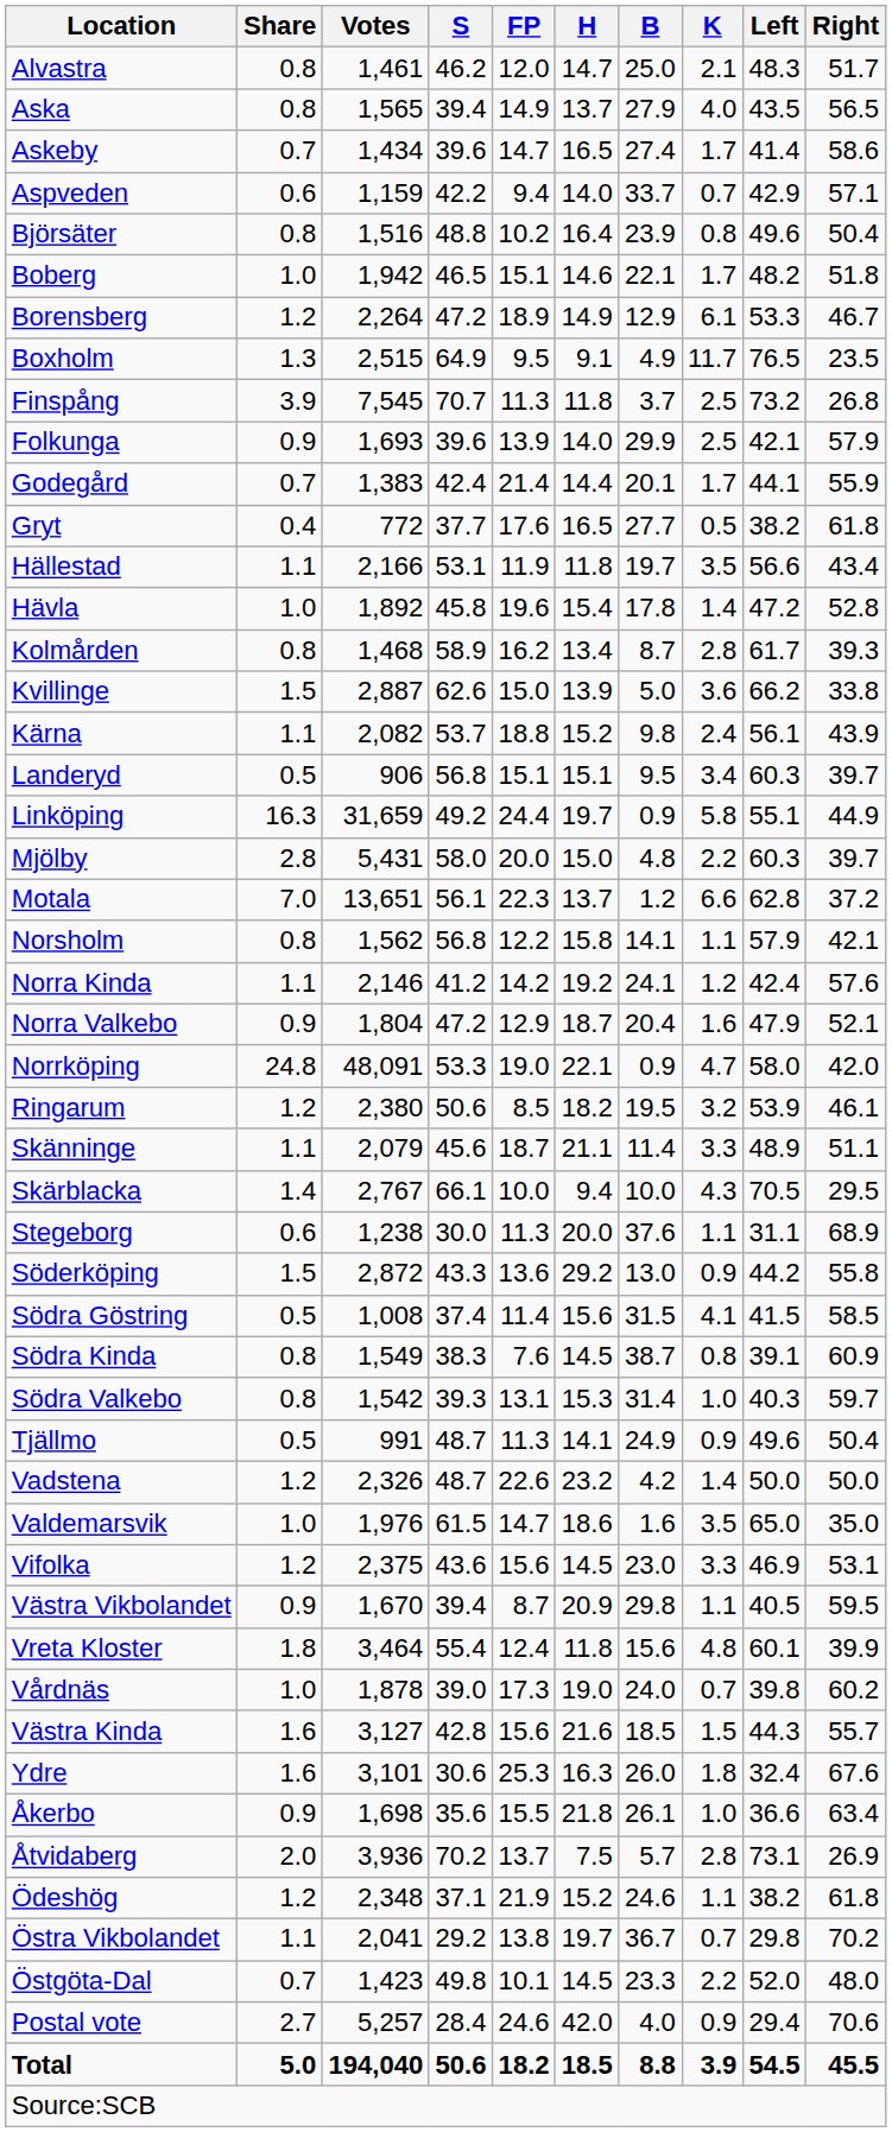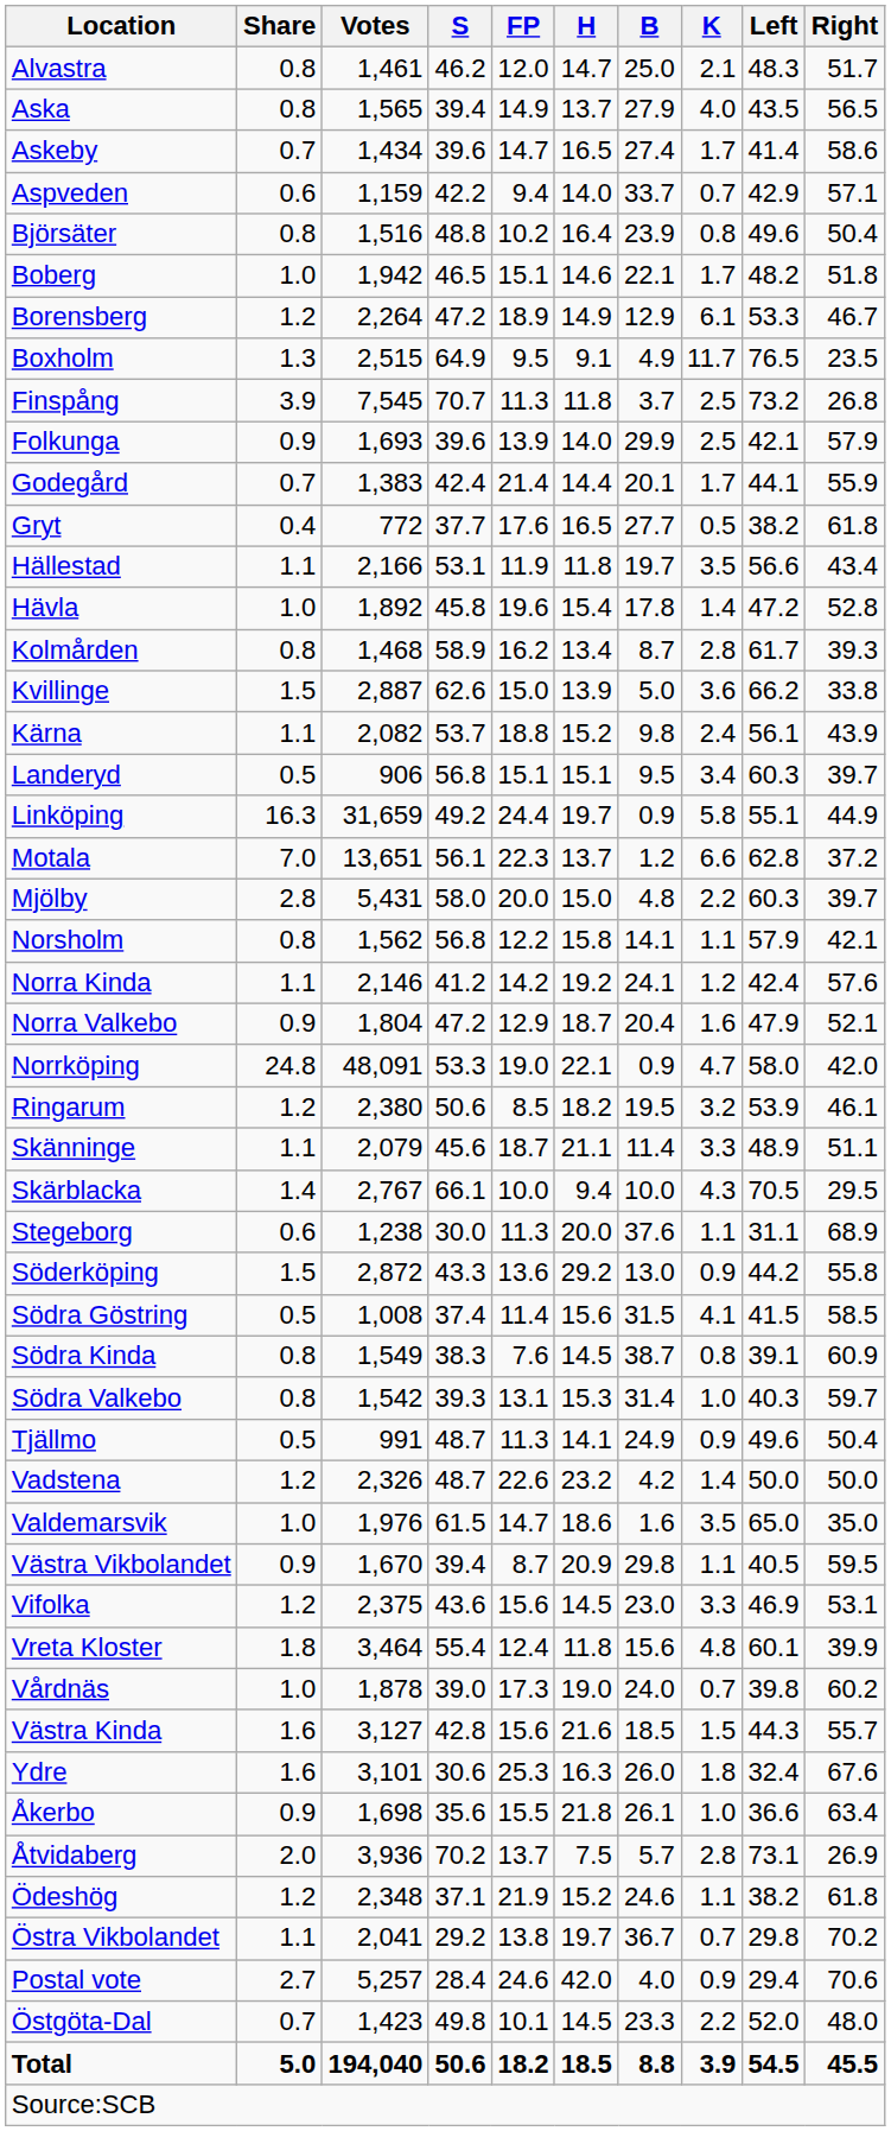rows swapped: Mjölby <-> Motala
rows swapped: Vifolka <-> Västra Vikbolandet
rows swapped: Östgöta-Dal <-> Postal vote
